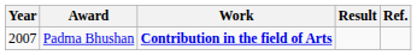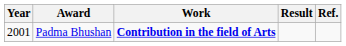Padma Bhushan | Year: 2007 -> 2001
